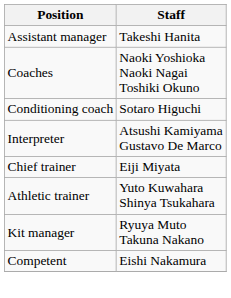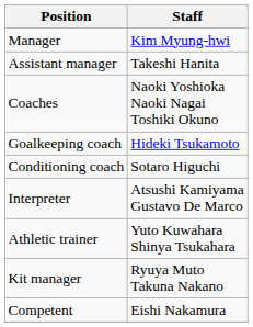+ row: Manager | Kim Myung-hwi
+ row: Goalkeeping coach | Hideki Tsukamoto
- row: Chief trainer | Eiji Miyata
